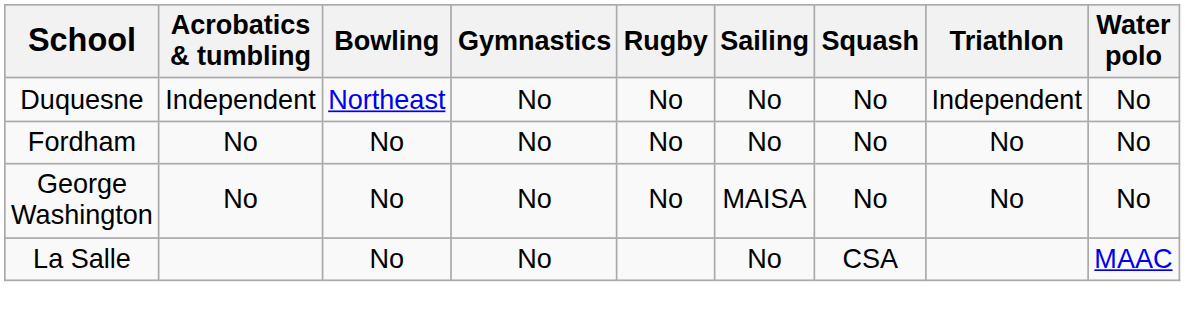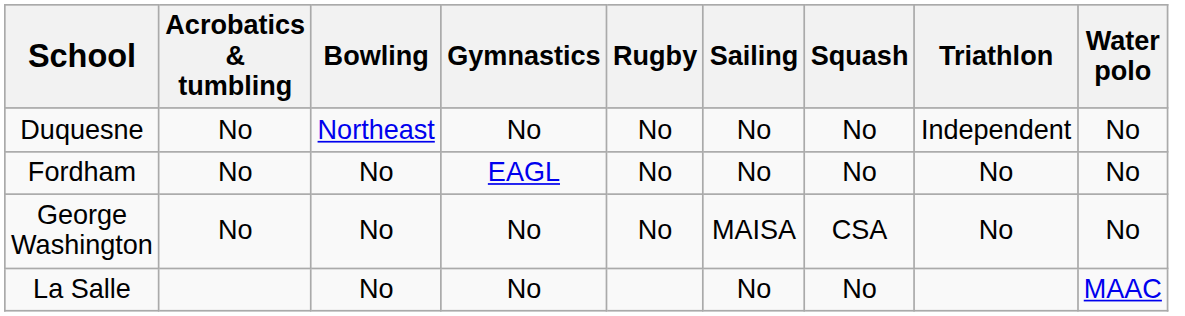Duquesne | Acrobatics & tumbling: Independent -> No
Fordham | Gymnastics: No -> EAGL
George Washington | Squash: No -> CSA
La Salle | Squash: CSA -> No
